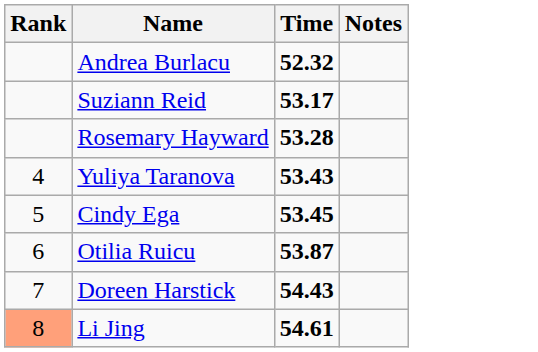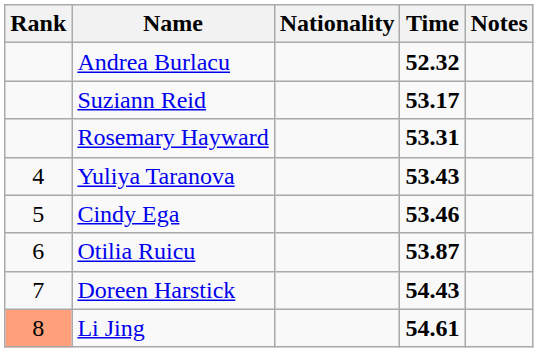+ column: Nationality
Rosemary Hayward | Time: 53.28 -> 53.31
Cindy Ega | Time: 53.45 -> 53.46
